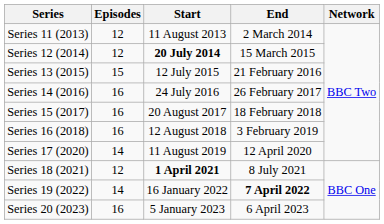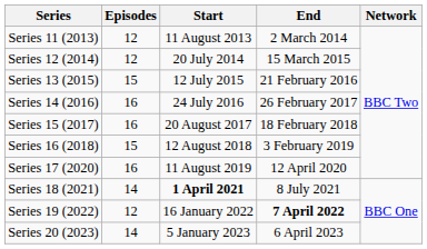Series 12 (2014) | Start: bold -> normal
Series 16 (2018) | Episodes: 16 -> 15
Series 17 (2020) | Episodes: 14 -> 16
Series 18 (2021) | Episodes: 12 -> 14
Series 19 (2022) | Episodes: 14 -> 12
Series 20 (2023) | Episodes: 16 -> 14
